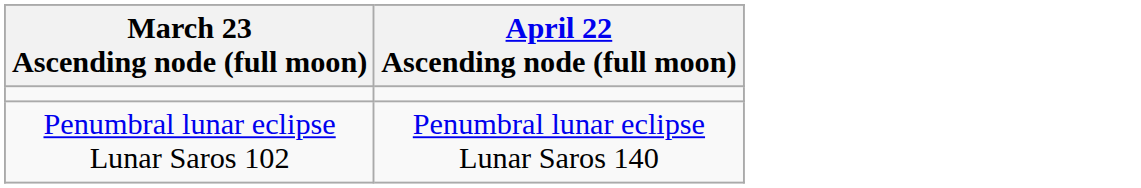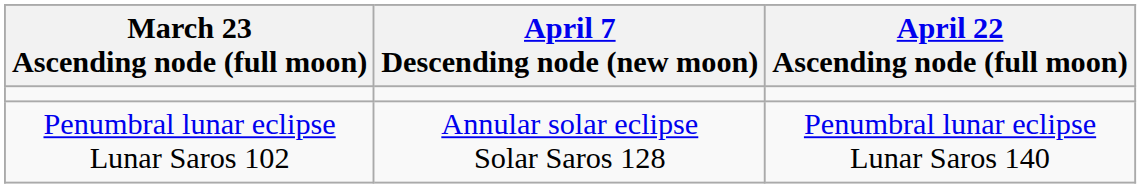+ column: April 7 Descending node (new moon) | Annular solar eclipse Solar Saros 128
